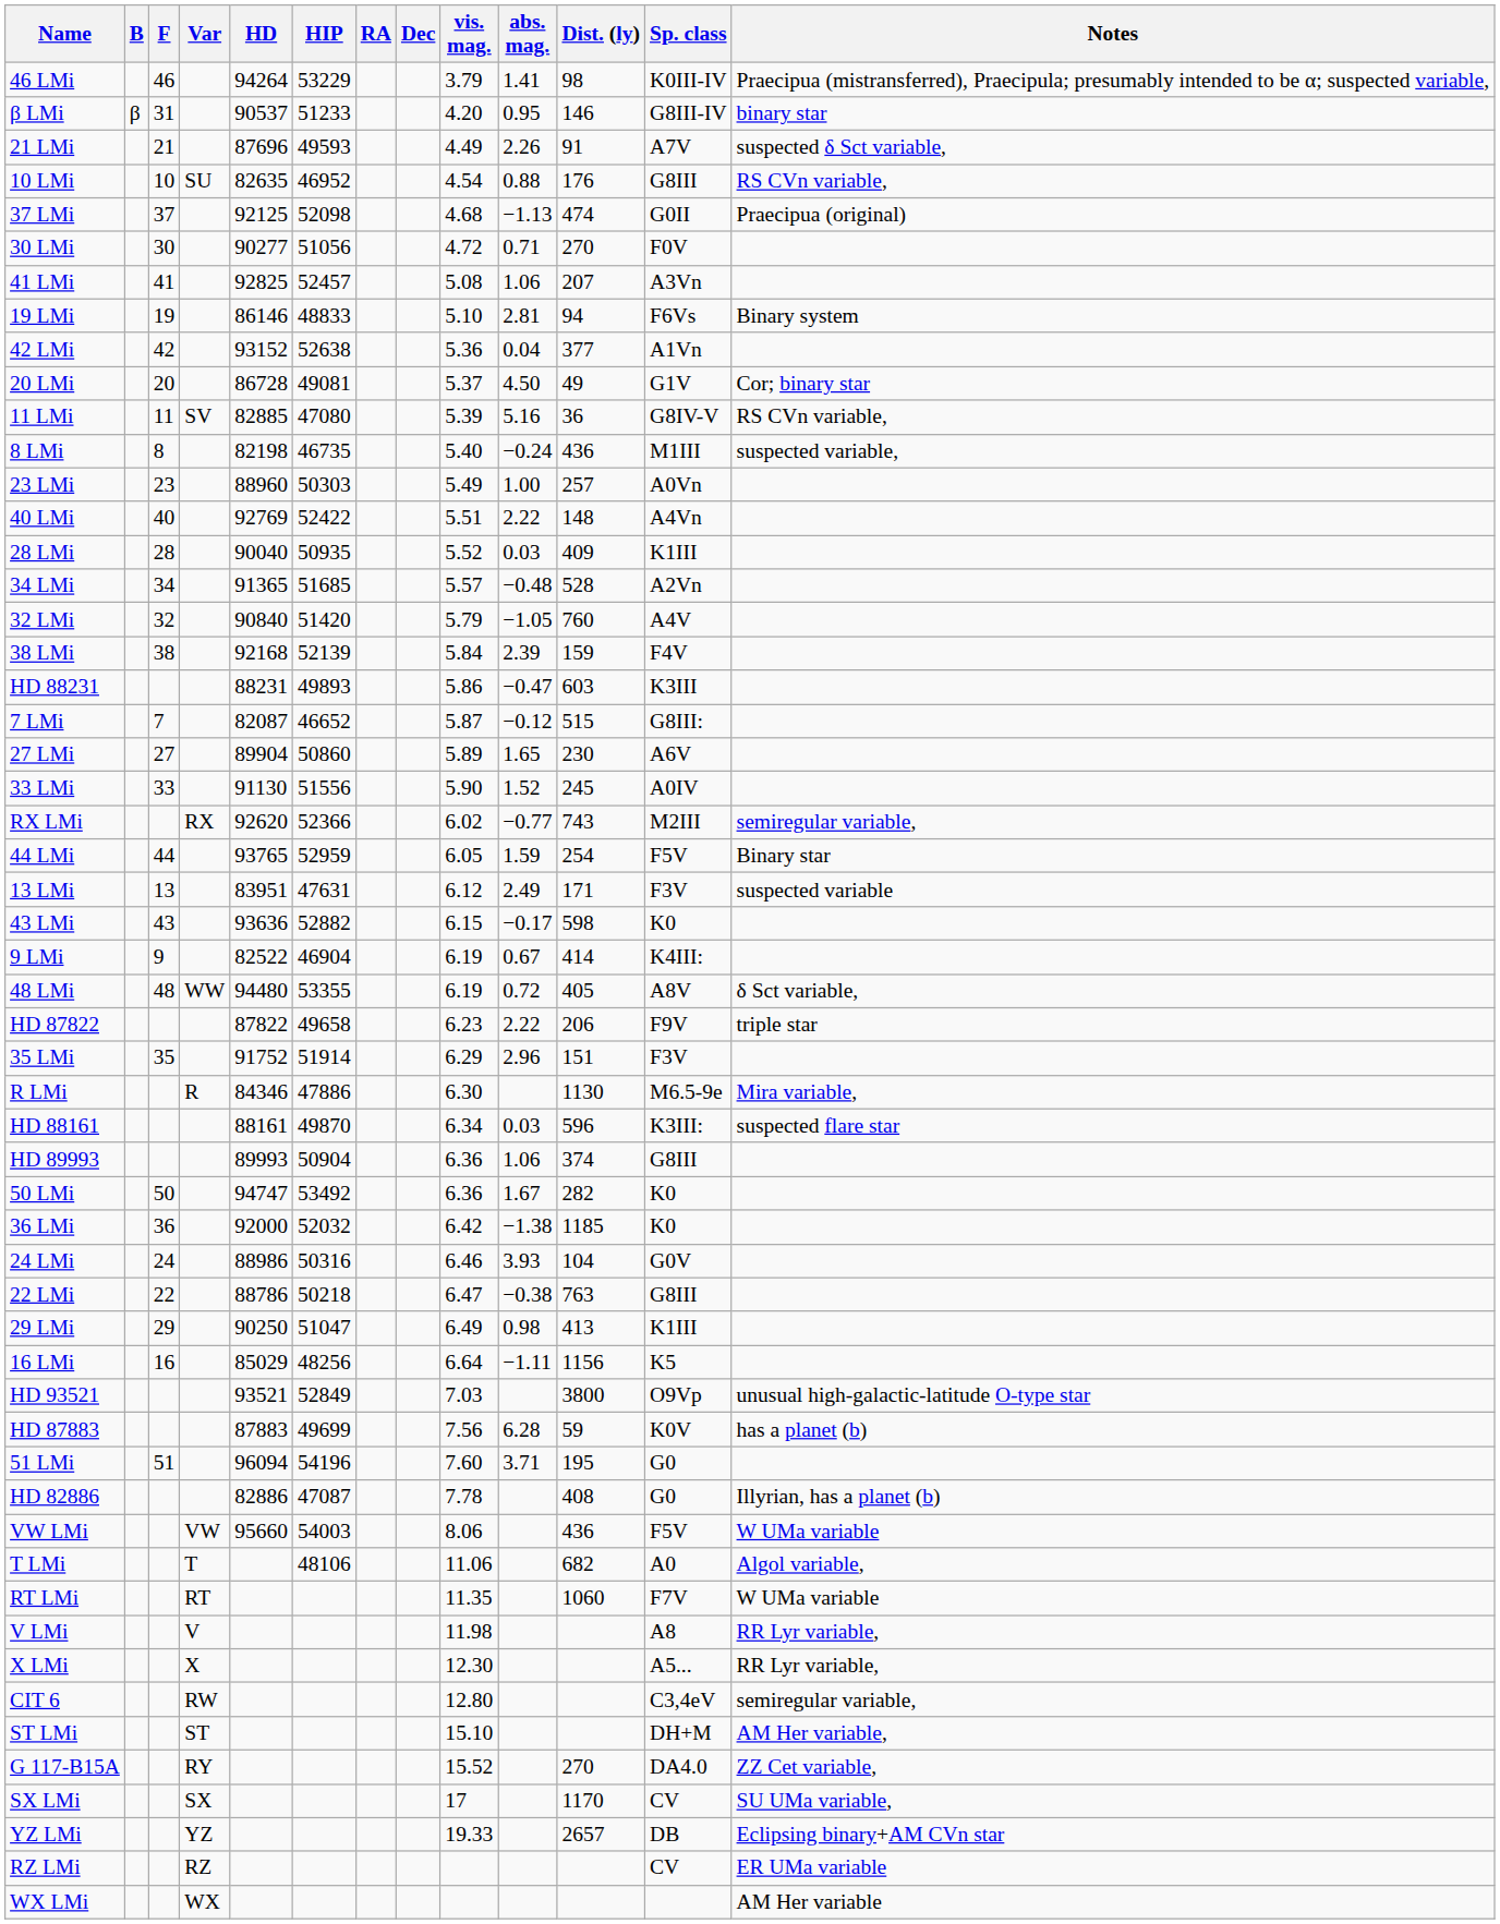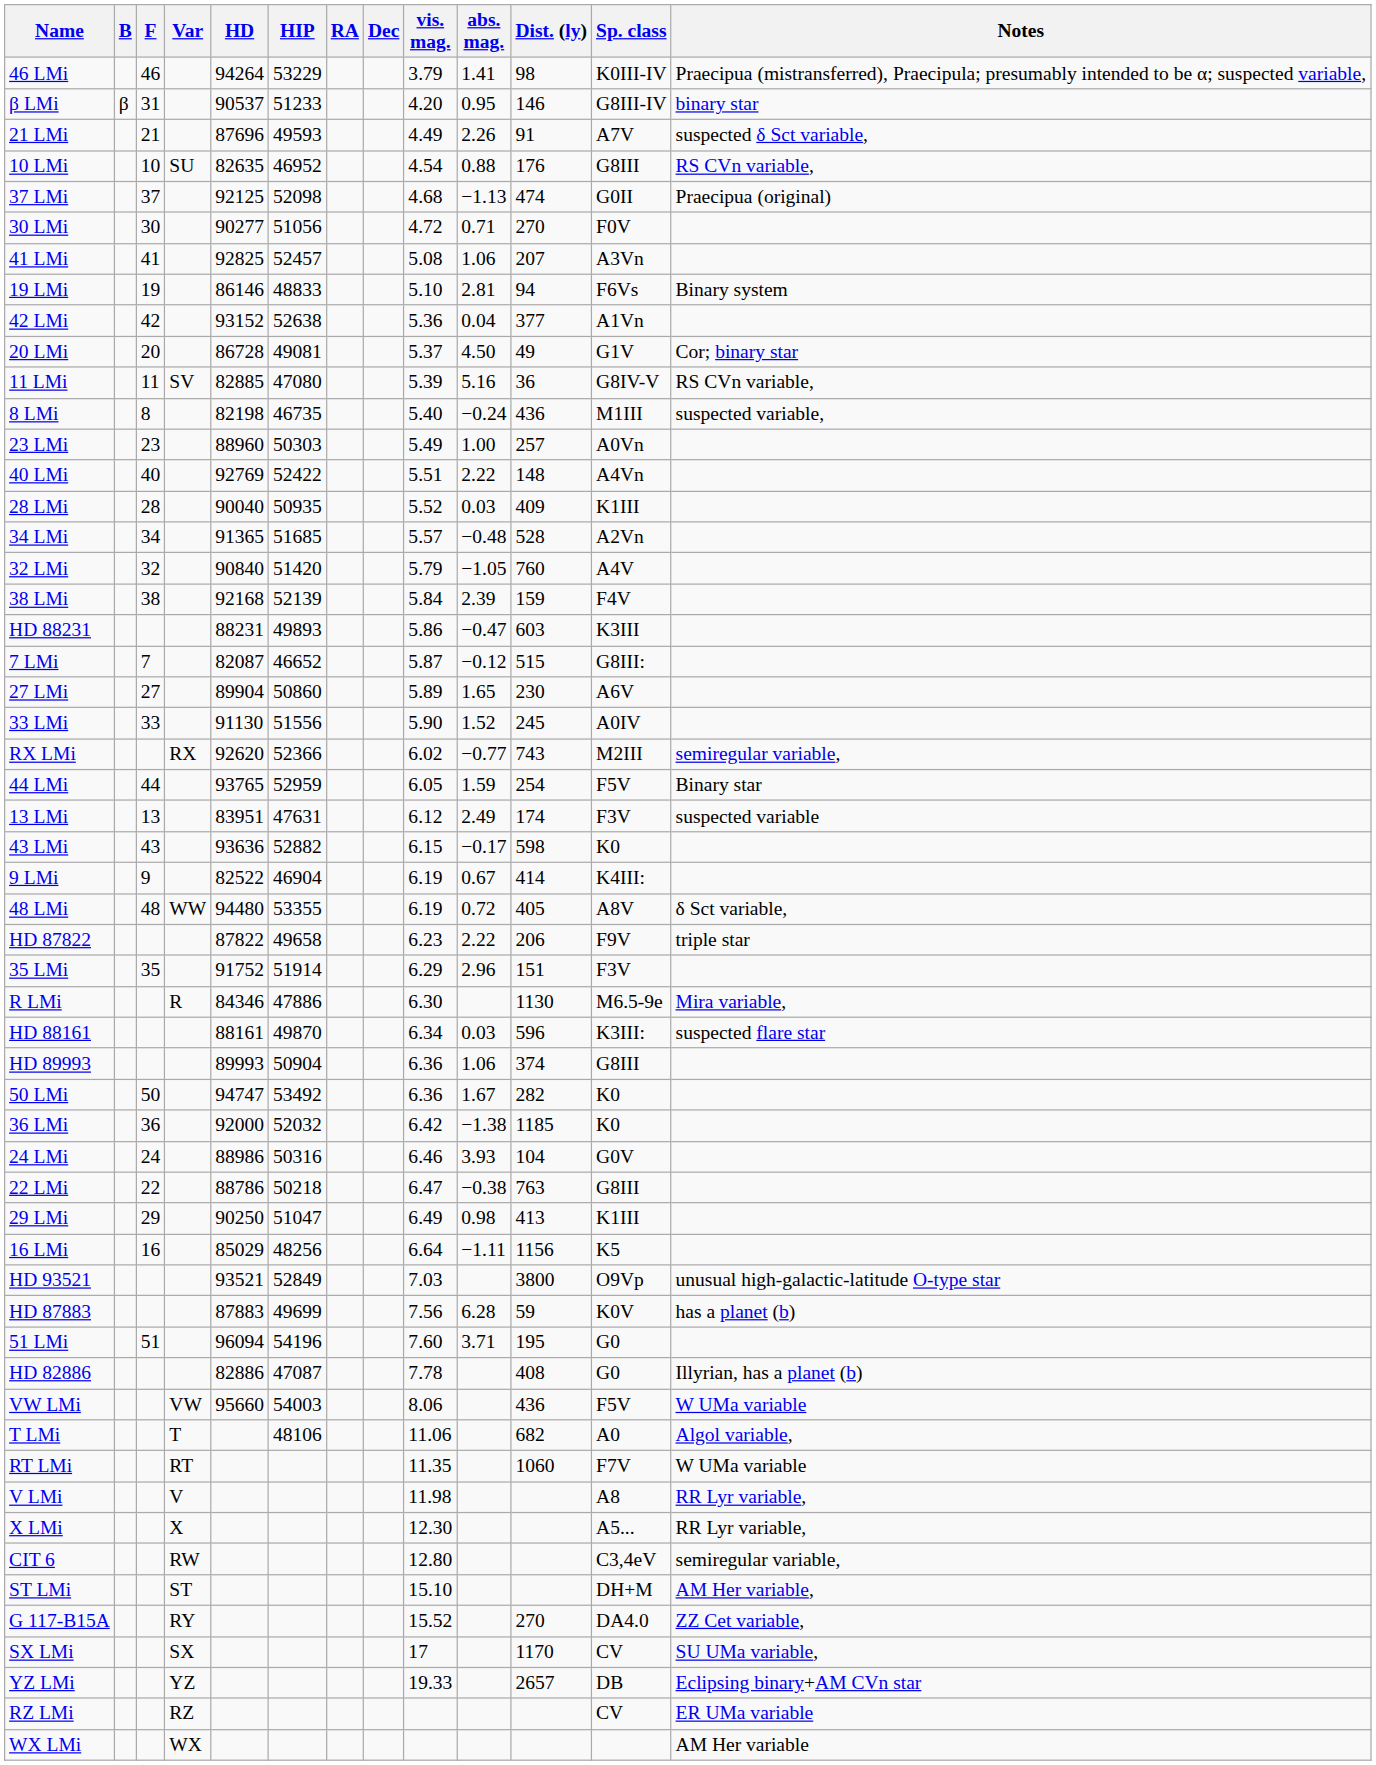13 LMi | Dist. (ly): 171 -> 174
